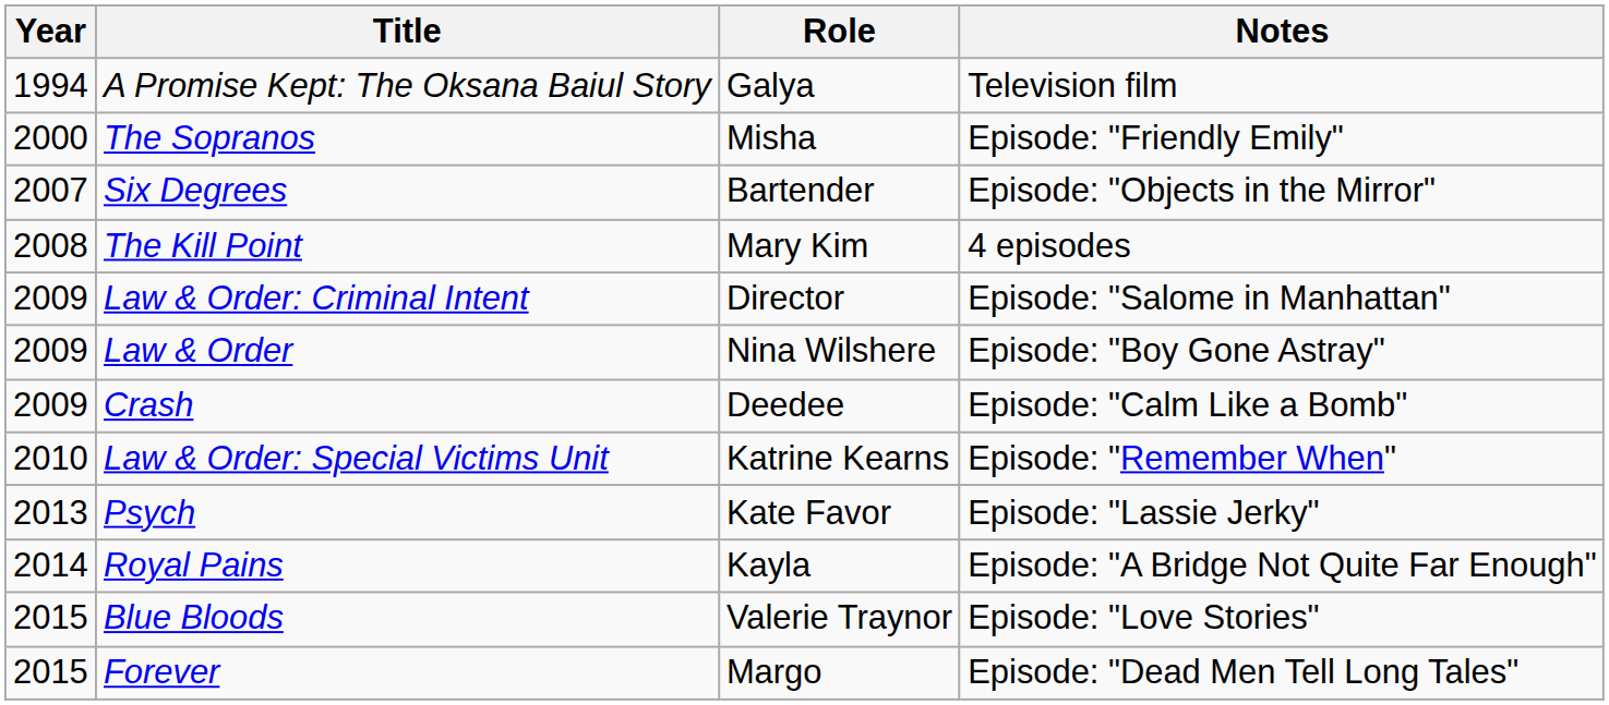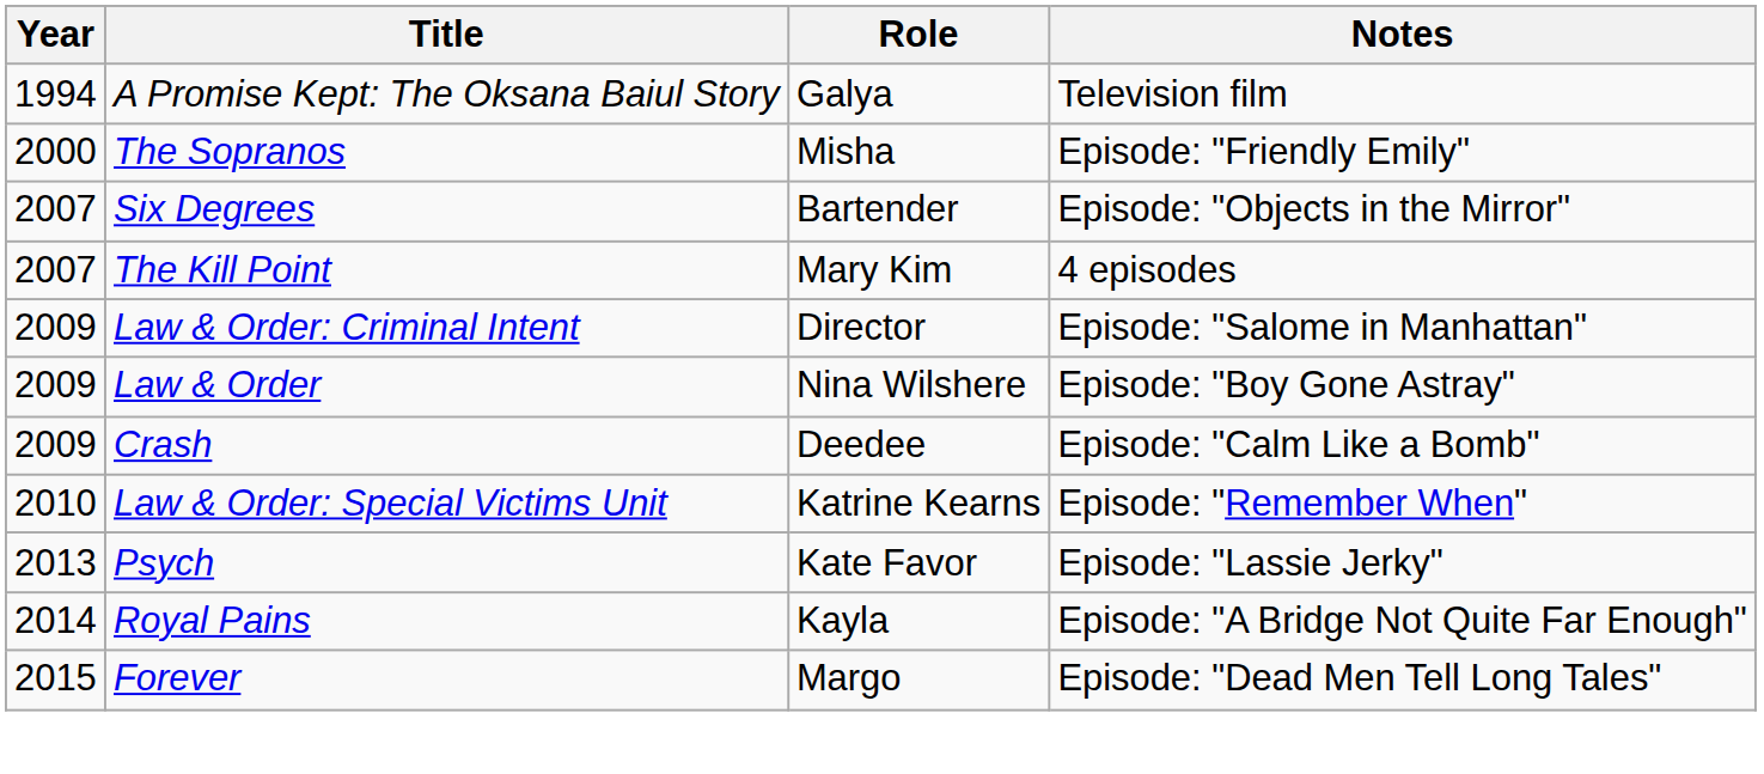The Kill Point | Year: 2008 -> 2007
- row: 2015 | Blue Bloods | Valerie Traynor | Episode: "Love Stories"
